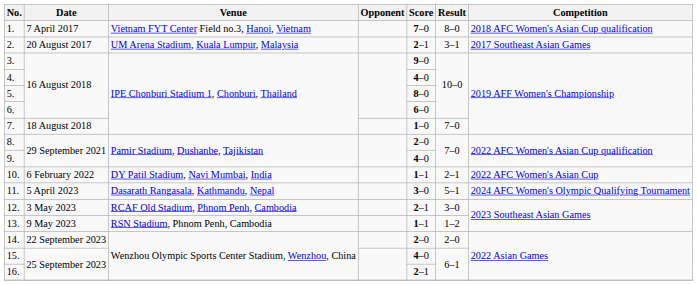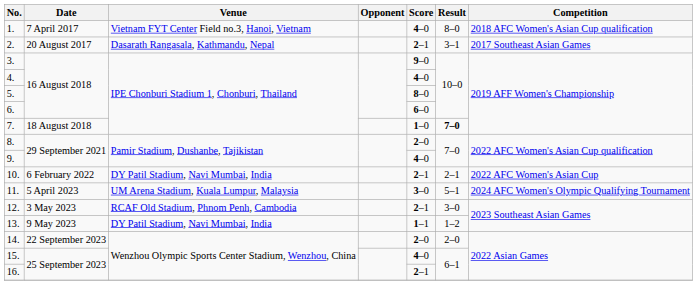1. | Score: 7–0 -> 4–0
2. | Venue: UM Arena Stadium, Kuala Lumpur, Malaysia -> Dasarath Rangasala, Kathmandu, Nepal
7. | Result: normal -> bold
10. | Score: 1–1 -> 2–1
11. | Venue: Dasarath Rangasala, Kathmandu, Nepal -> UM Arena Stadium, Kuala Lumpur, Malaysia
13. | Venue: RSN Stadium, Phnom Penh, Cambodia -> DY Patil Stadium, Navi Mumbai, India
